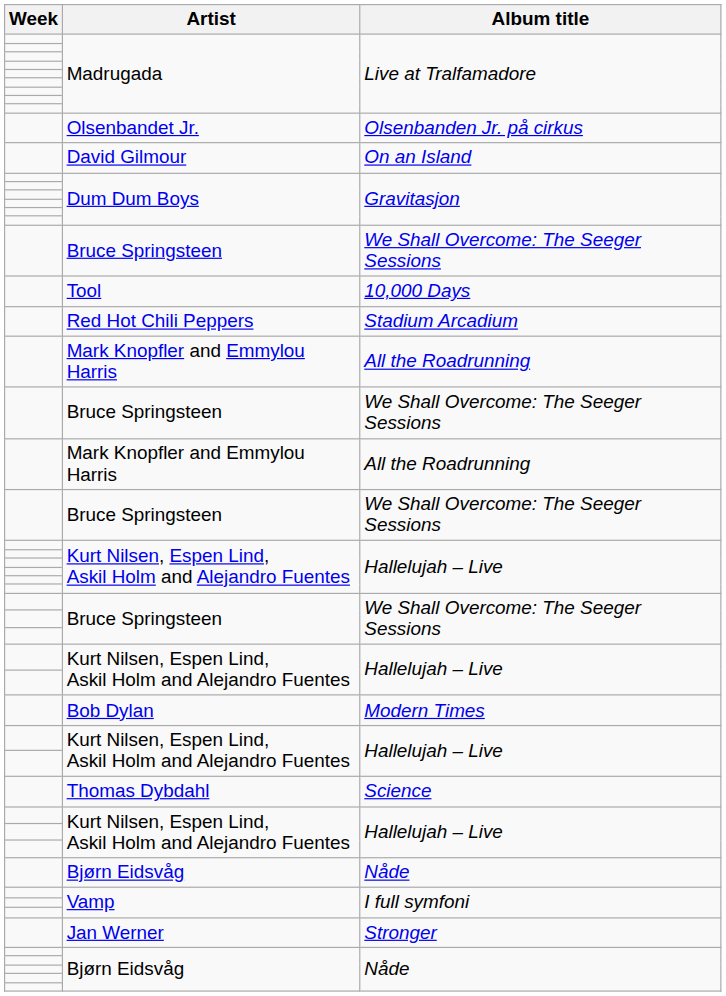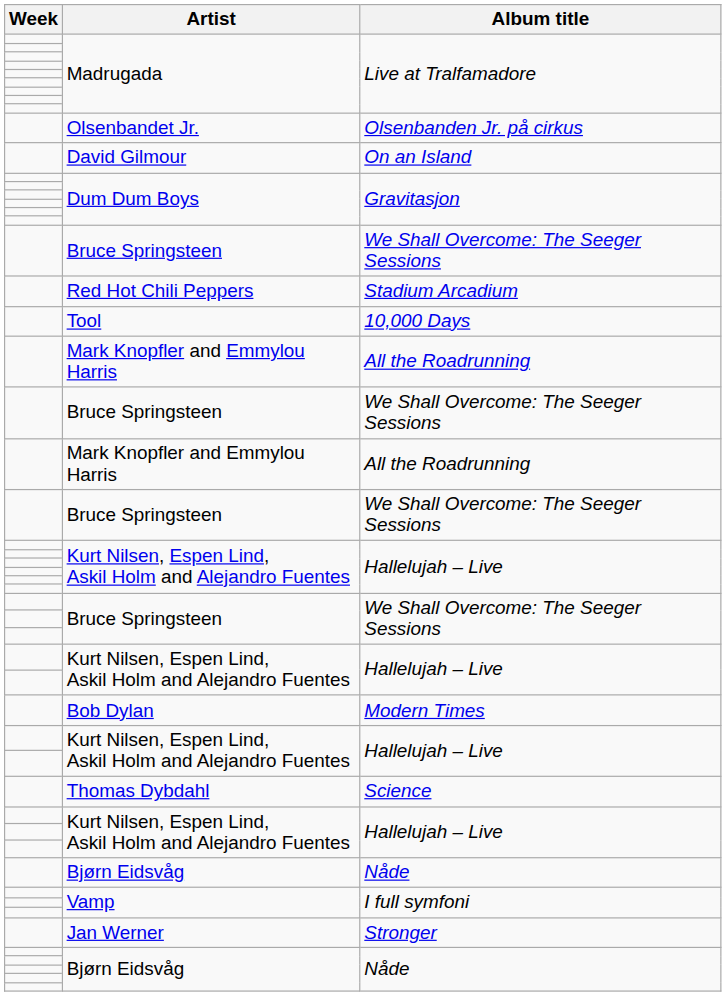rows swapped: Tool <-> Red Hot Chili Peppers
